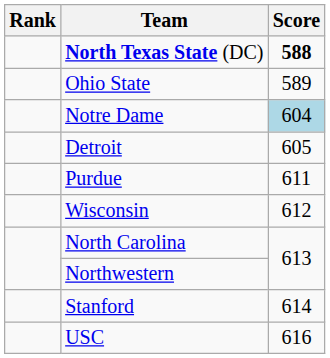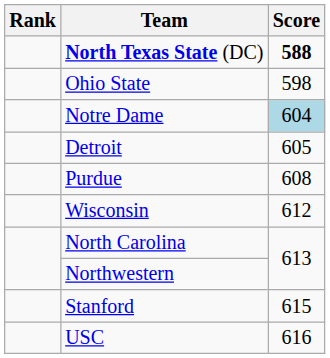Ohio State | Score: 589 -> 598
Purdue | Score: 611 -> 608
Stanford | Score: 614 -> 615
